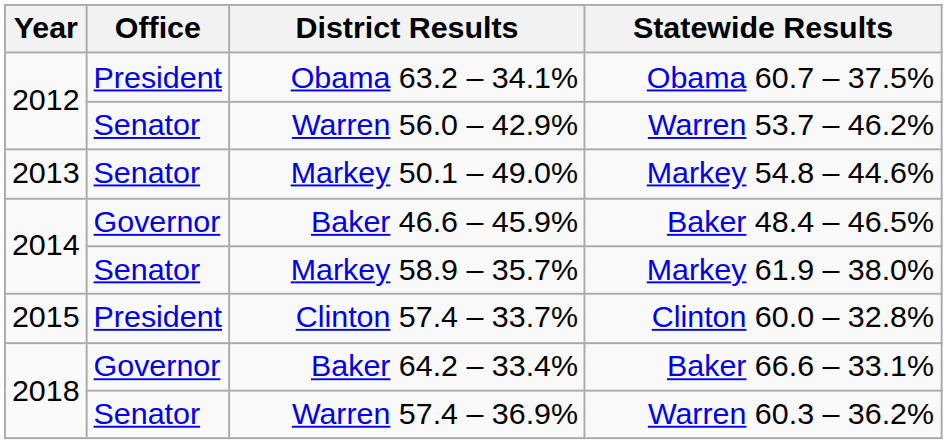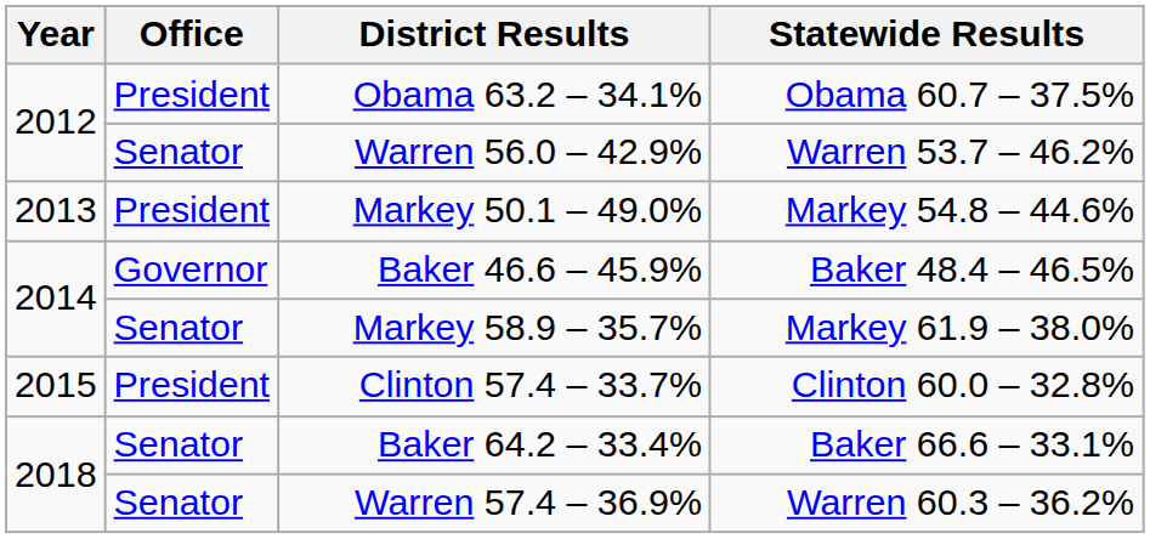Markey 50.1 – 49.0% | Office: Senator -> President
Baker 64.2 – 33.4% | Office: Governor -> Senator
